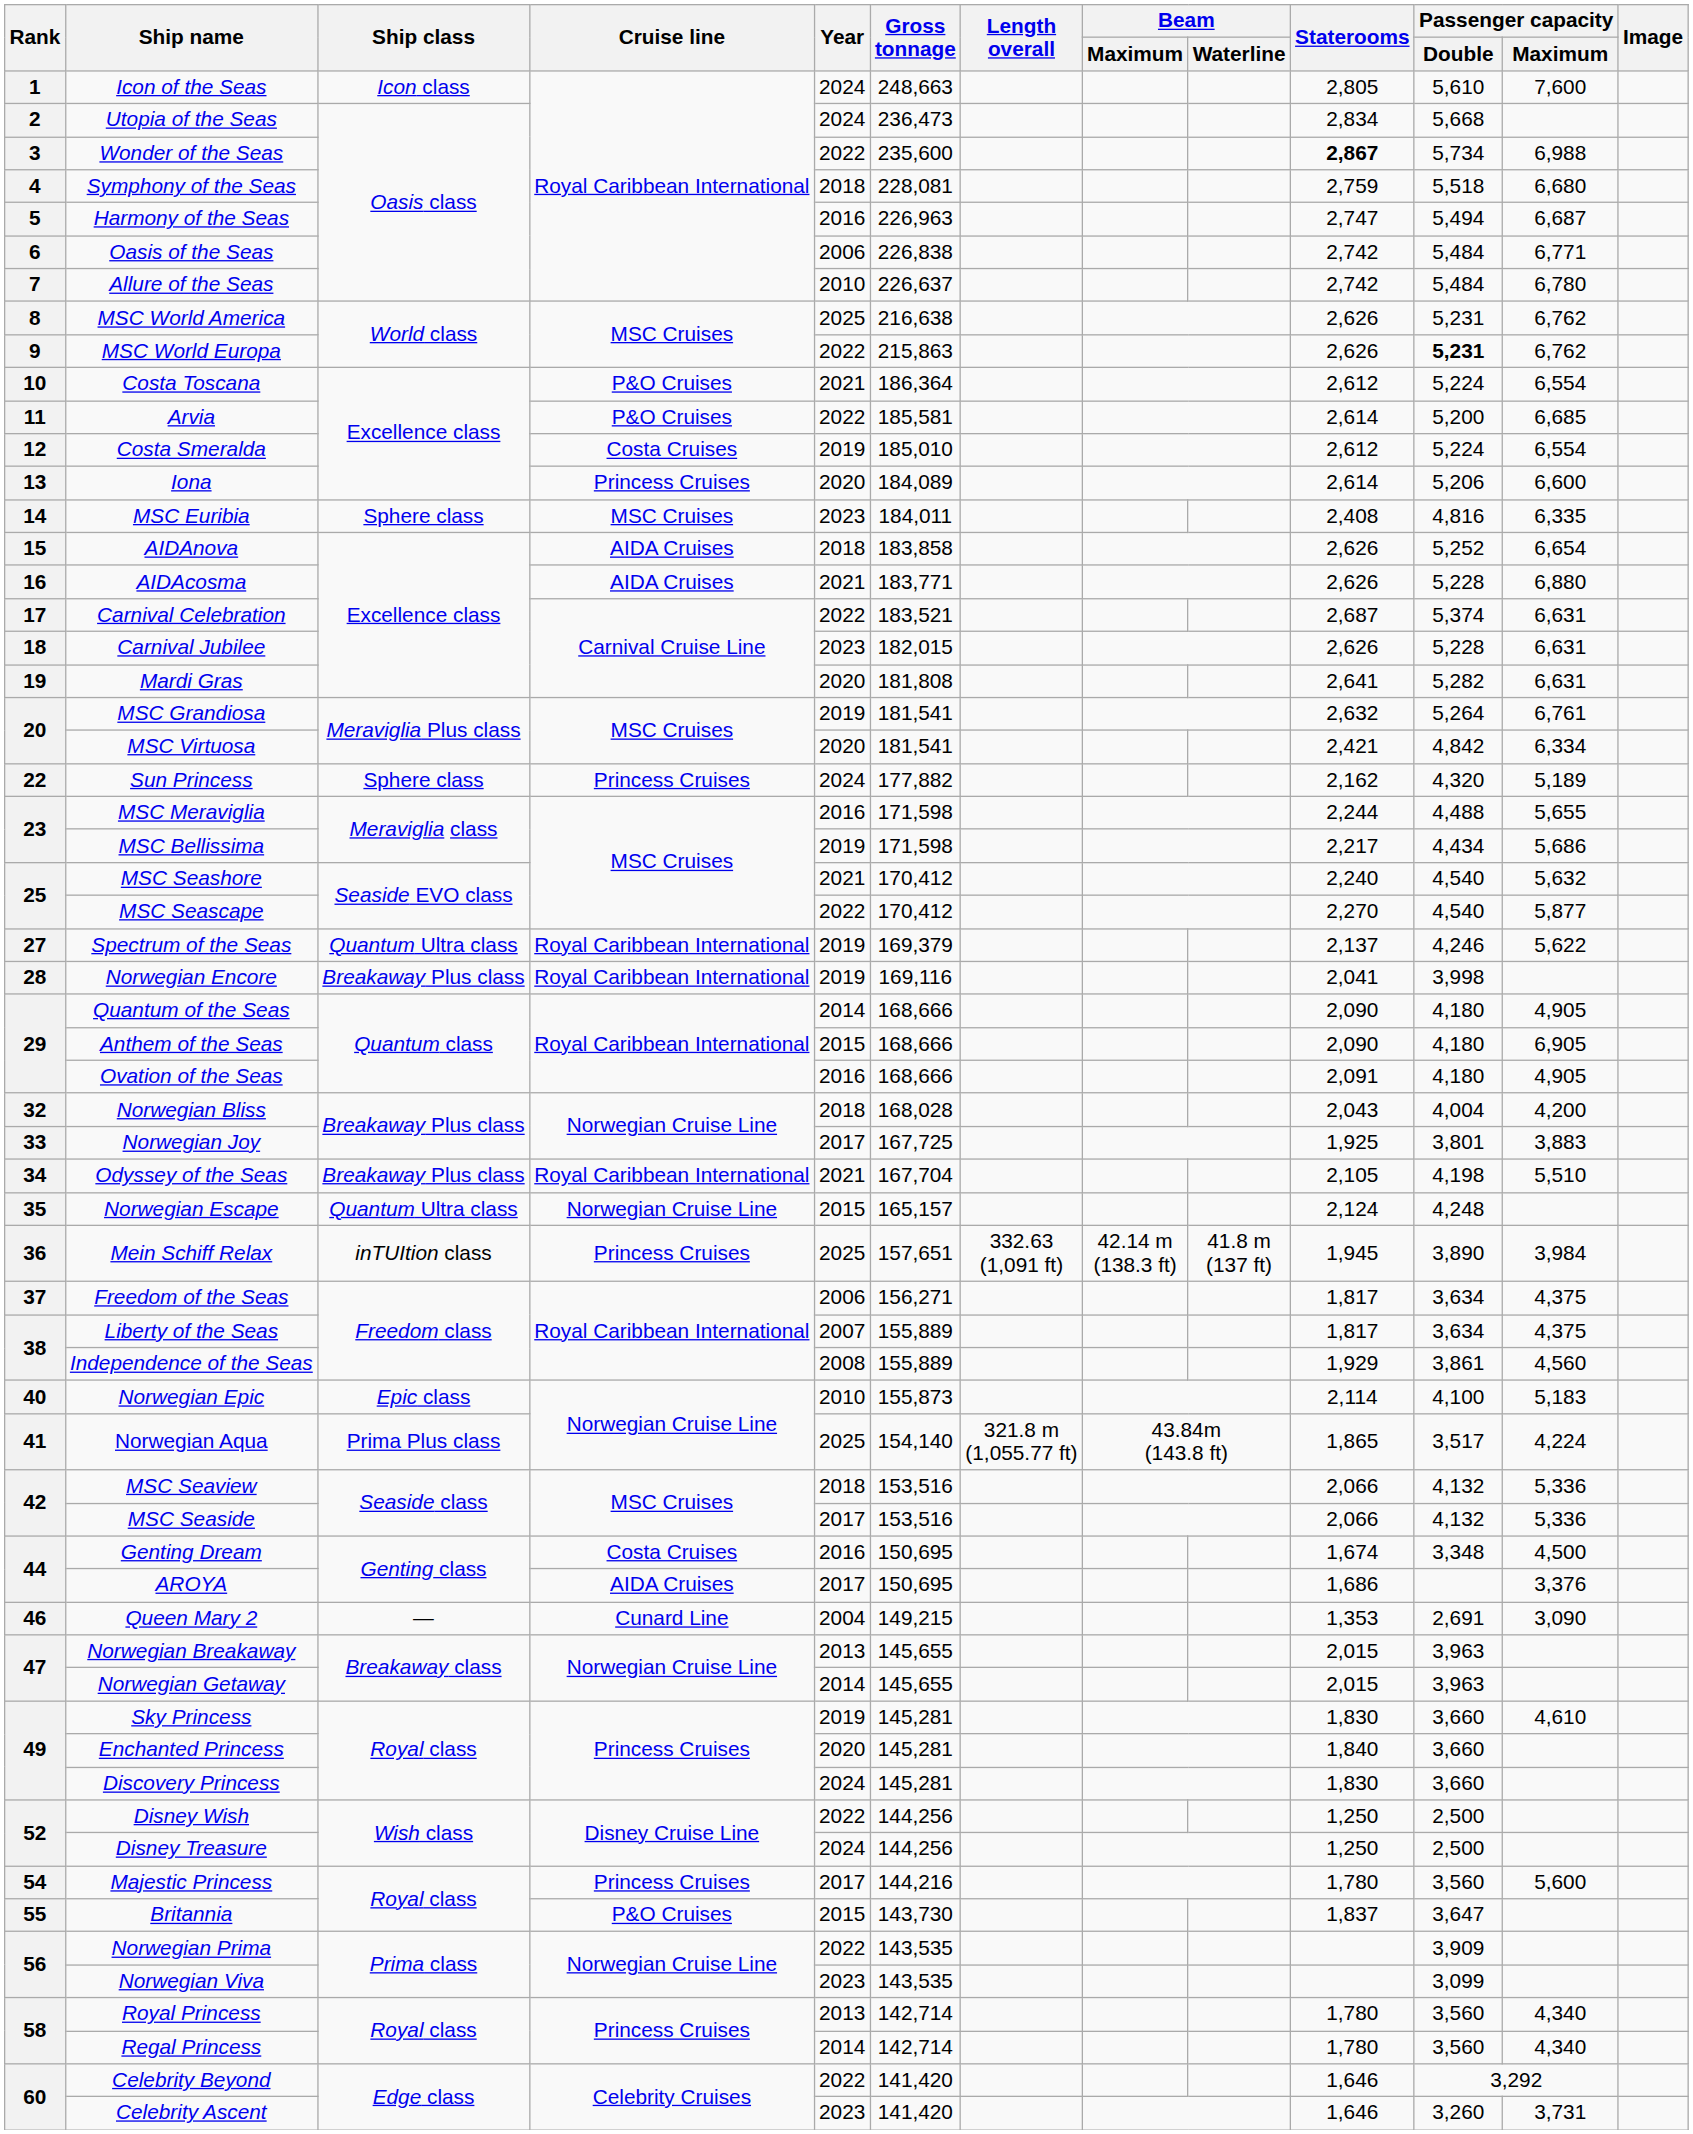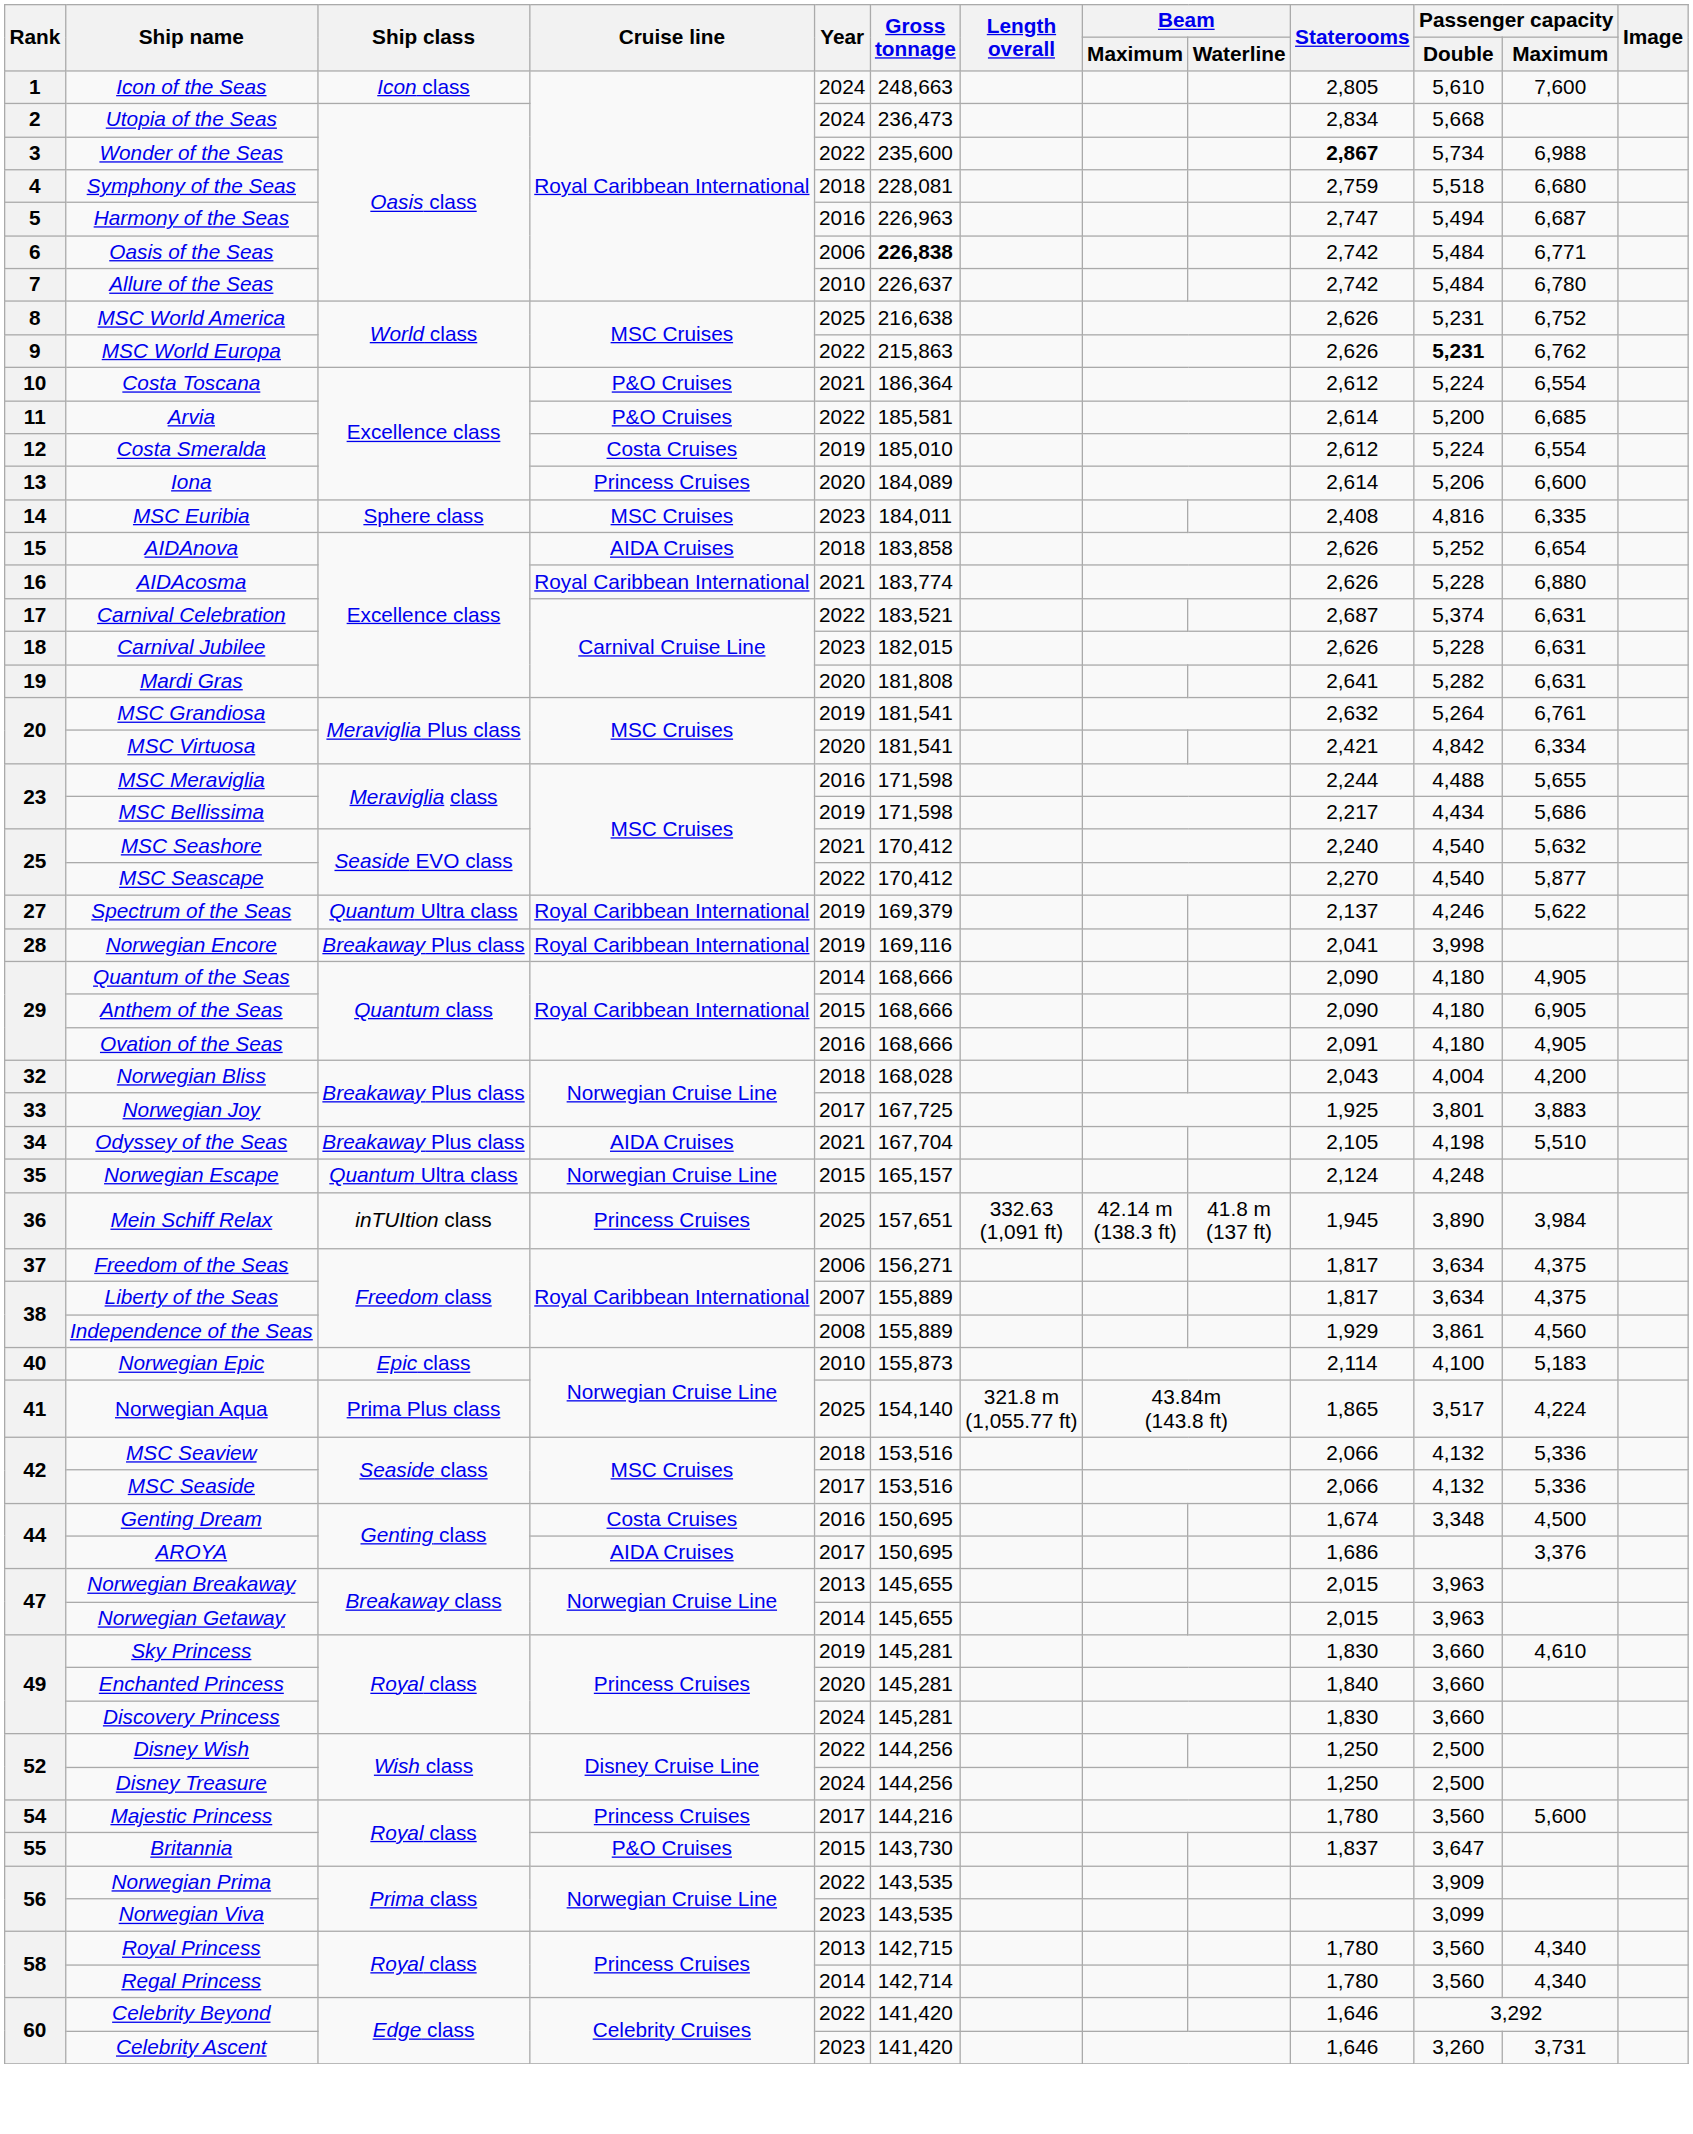Oasis of the Seas | Gross tonnage: normal -> bold
MSC World America | Passenger capacity / Maximum: 6,762 -> 6,752
AIDAcosma | Cruise line: AIDA Cruises -> Royal Caribbean International
AIDAcosma | Gross tonnage: 183,771 -> 183,774
- row: 22 | Sun Princess | Sphere class | Princess Cruises | 2024 | 177,882 | 2,162 | 4,320 | 5,189
Odyssey of the Seas | Cruise line: Royal Caribbean International -> AIDA Cruises
- row: 46 | Queen Mary 2 | — | Cunard Line | 2004 | 149,215 | 1,353 | 2,691 | 3,090
Royal Princess | Gross tonnage: 142,714 -> 142,715
